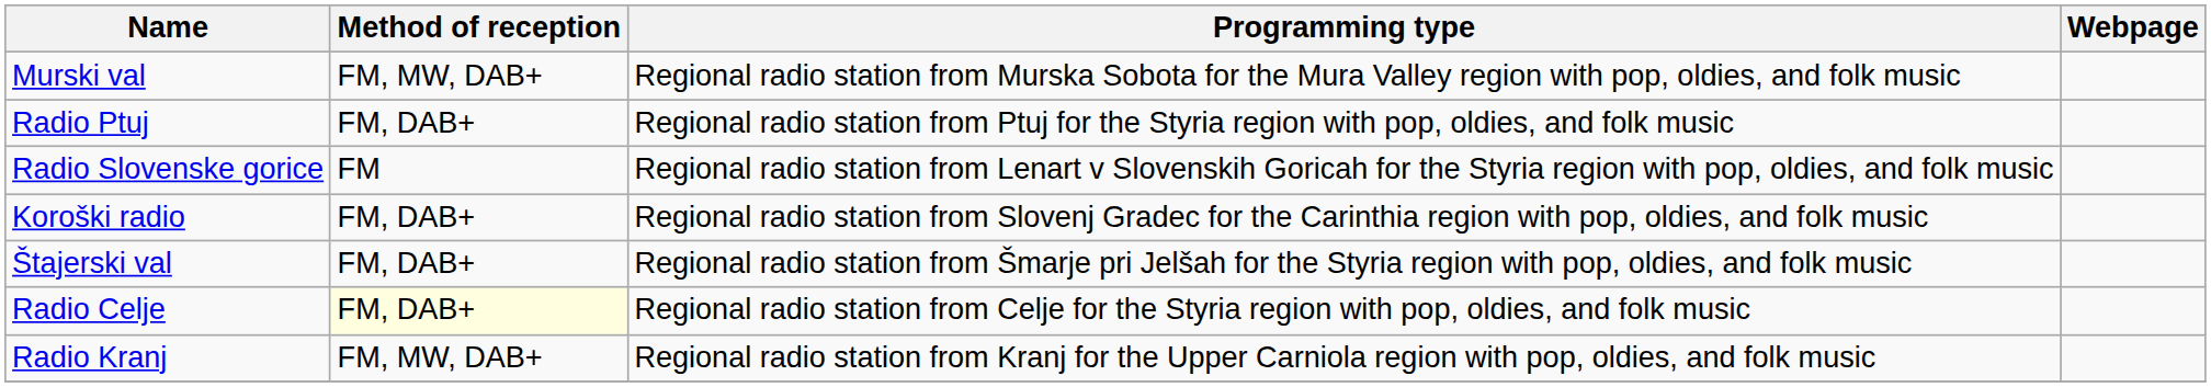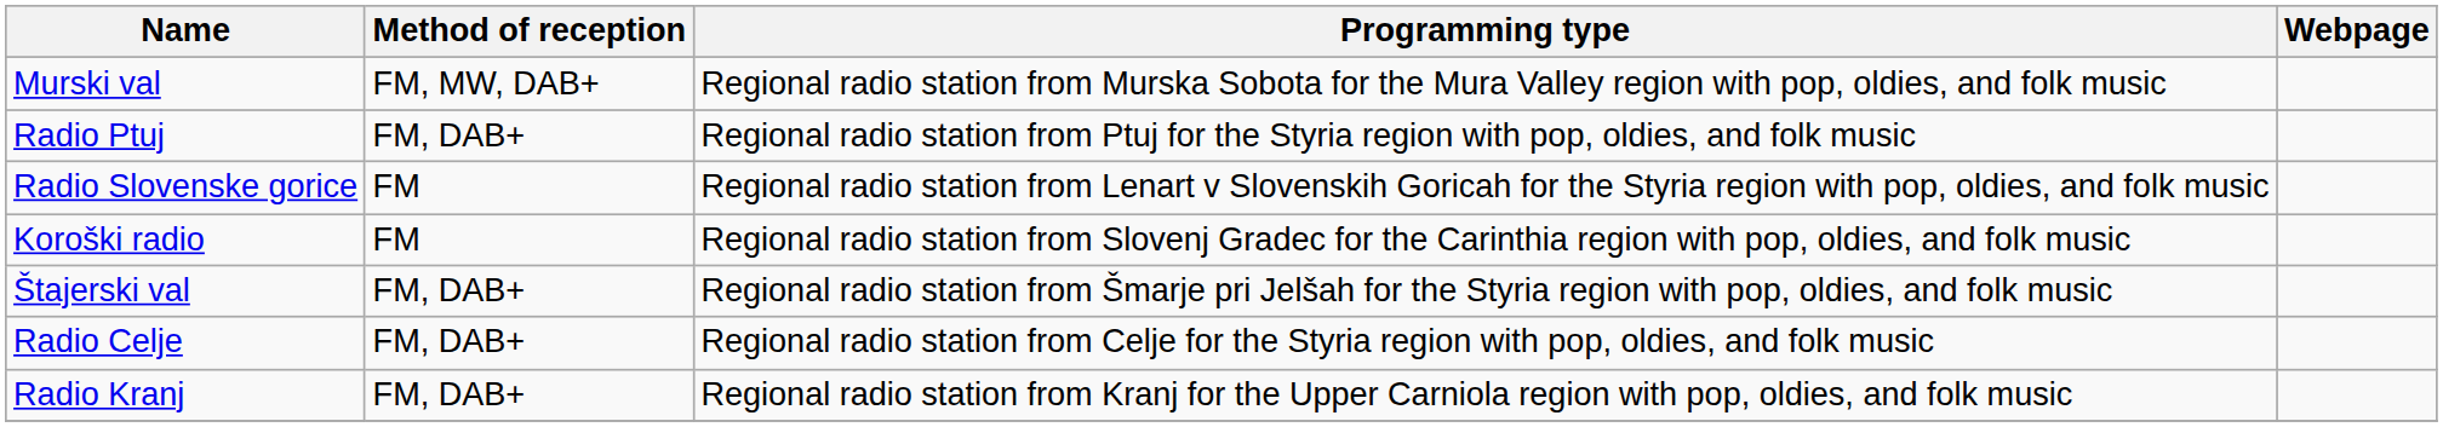Koroški radio | Method of reception: FM, DAB+ -> FM
Radio Celje | Method of reception: lightyellow background -> no background
Radio Kranj | Method of reception: FM, MW, DAB+ -> FM, DAB+
